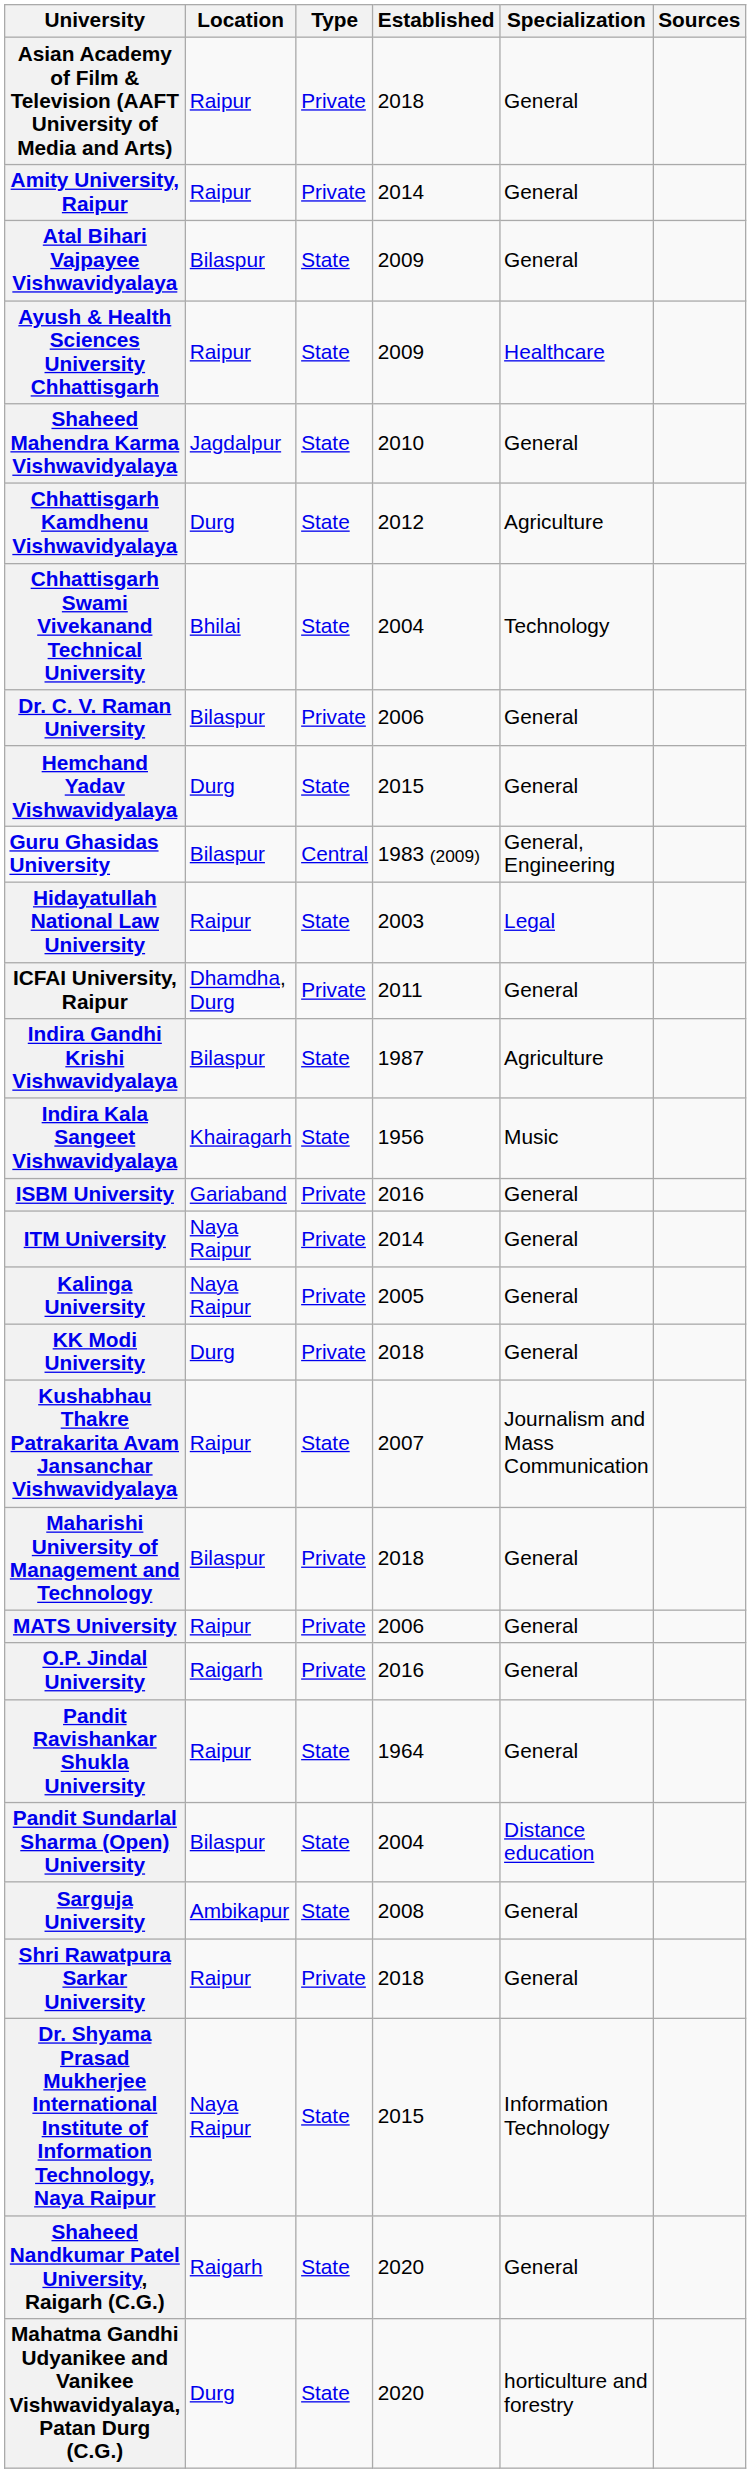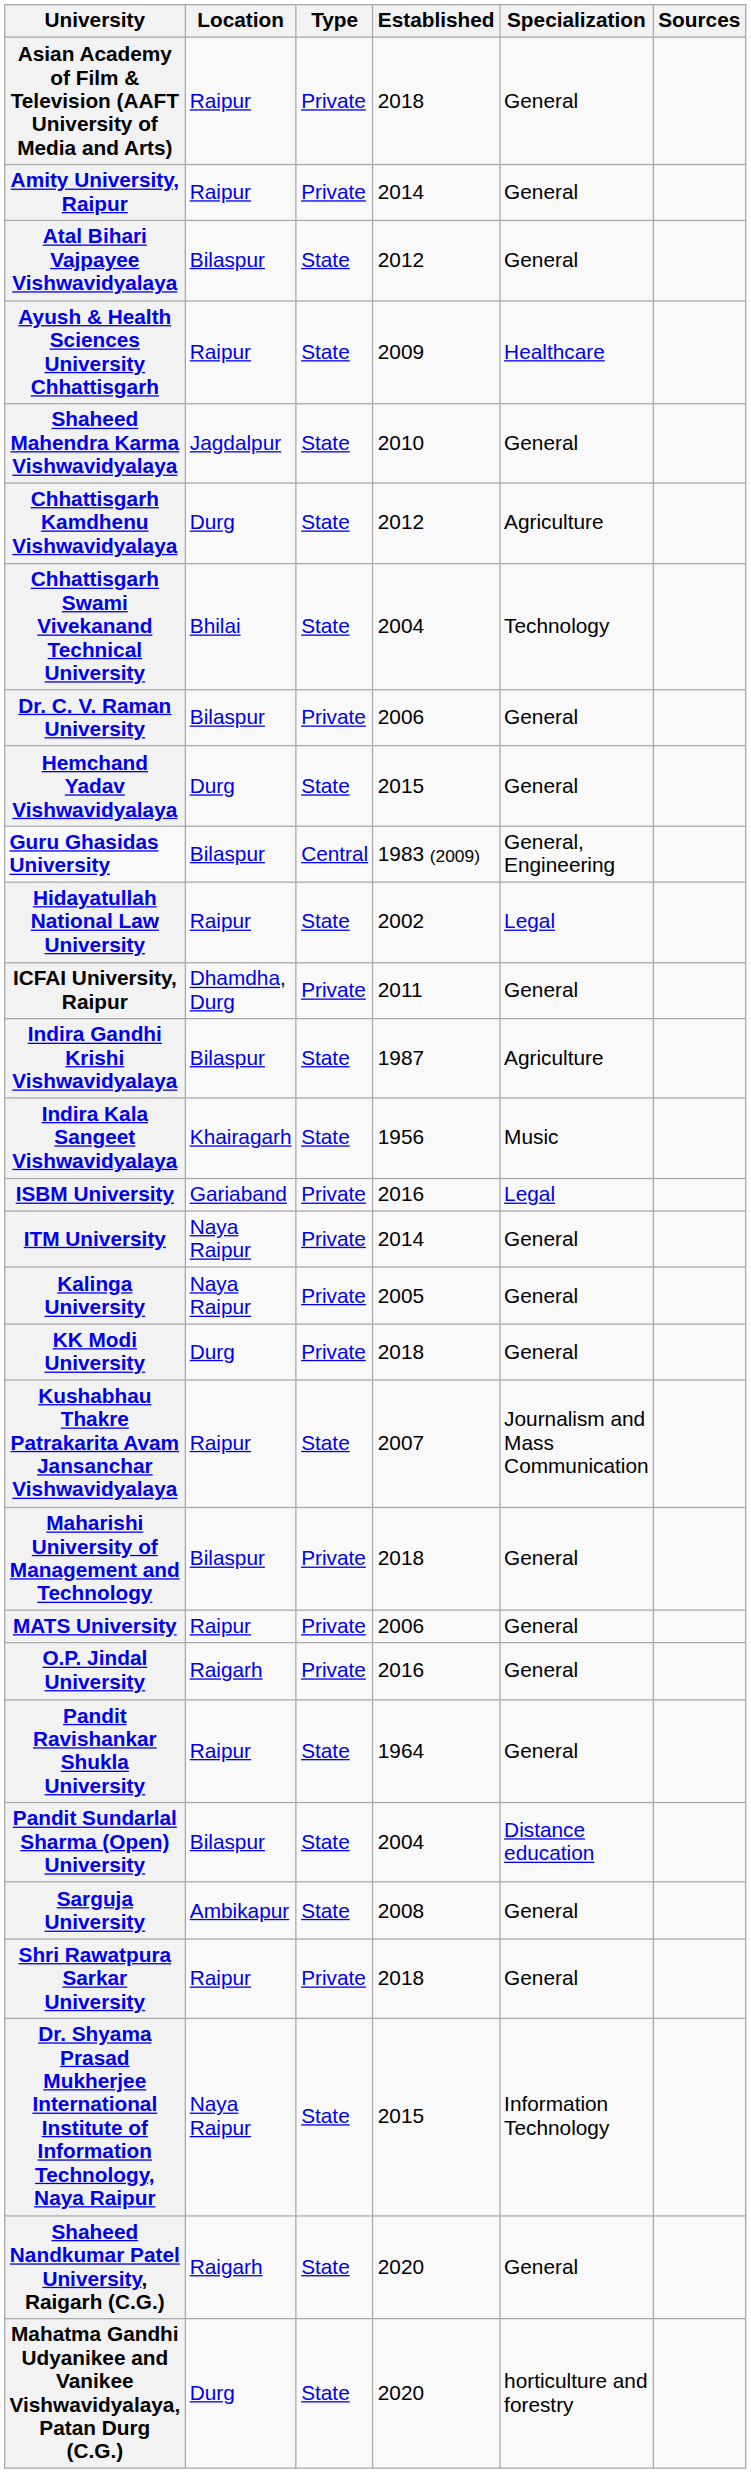Atal Bihari Vajpayee Vishwavidyalaya | Established: 2009 -> 2012
Hidayatullah National Law University | Established: 2003 -> 2002
ISBM University | Specialization: General -> Legal
